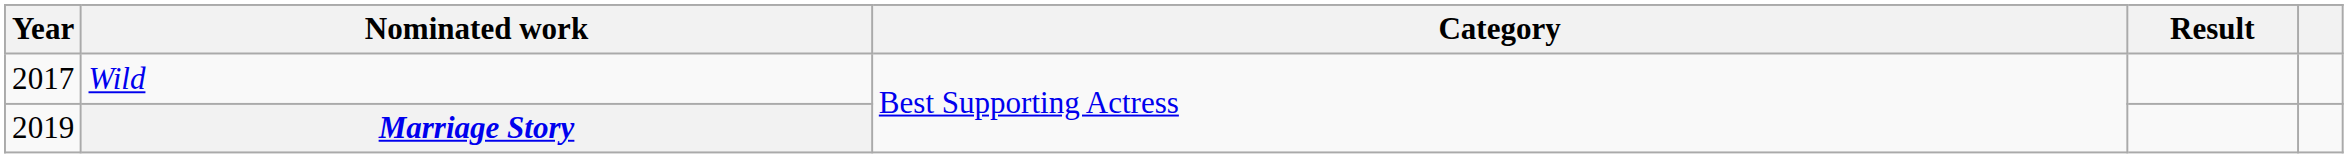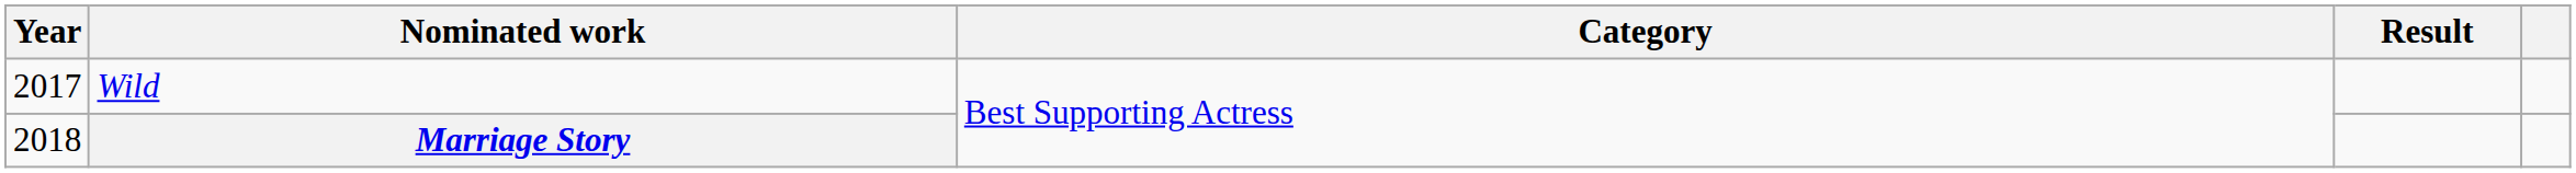Marriage Story | Year: 2019 -> 2018
